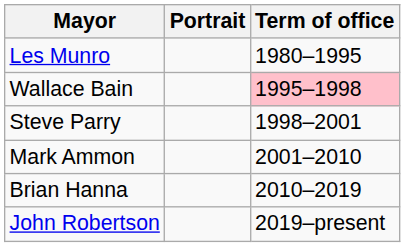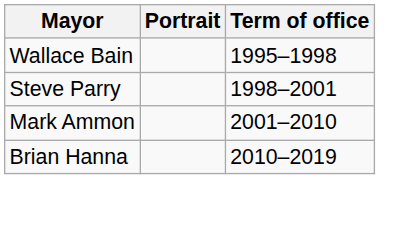- row: Les Munro | 1980–1995
Wallace Bain | Term of office: pink background -> no background
- row: John Robertson | 2019–present
